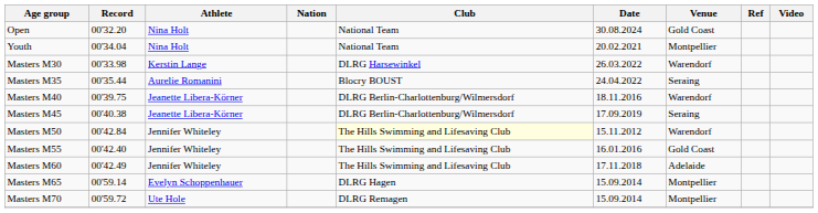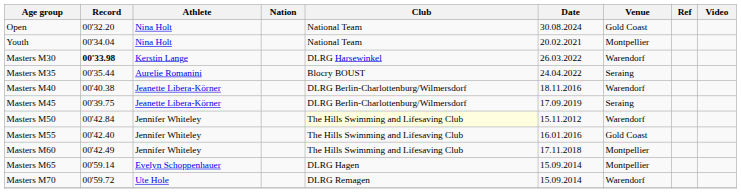Masters M30 | Record: normal -> bold
Masters M40 | Record: 00'39.75 -> 00'40.38
Masters M45 | Record: 00'40.38 -> 00'39.75
Masters M60 | Venue: Adelaide -> Montpellier
Masters M70 | Venue: Montpellier -> Warendorf
